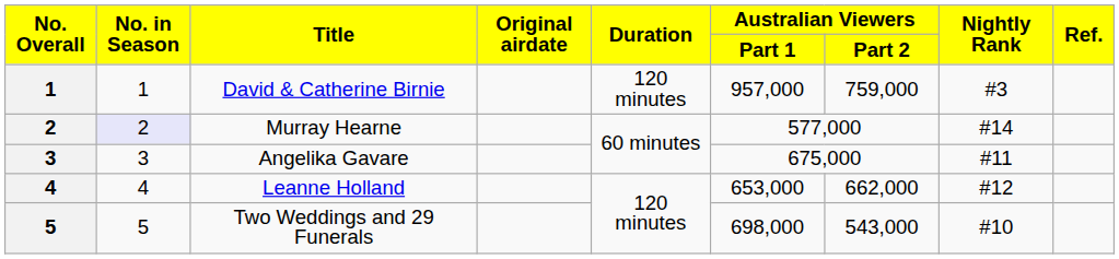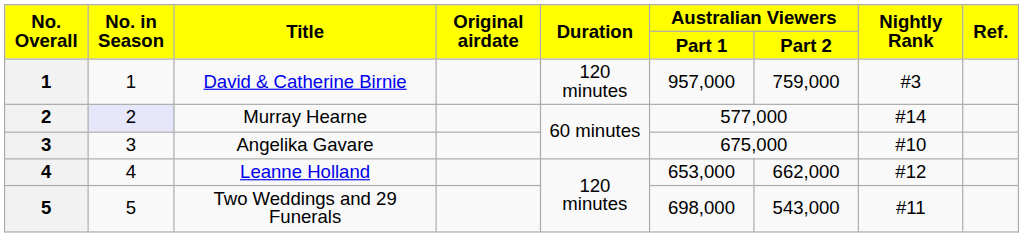Angelika Gavare | Nightly Rank: #11 -> #10
Two Weddings and 29 Funerals | Nightly Rank: #10 -> #11
